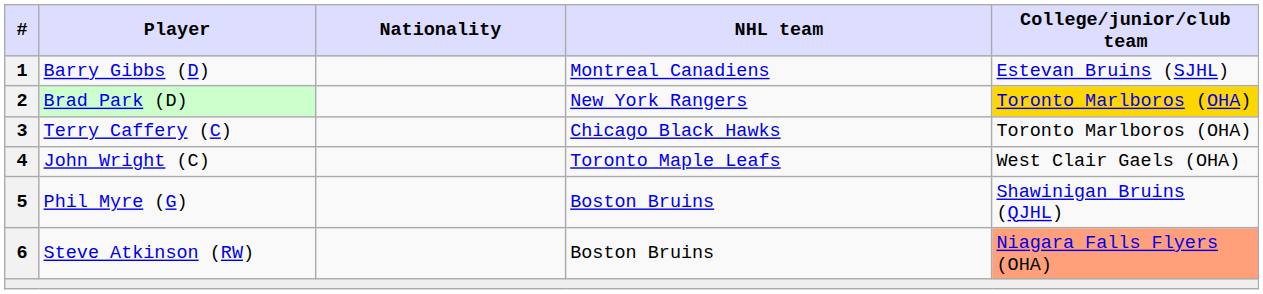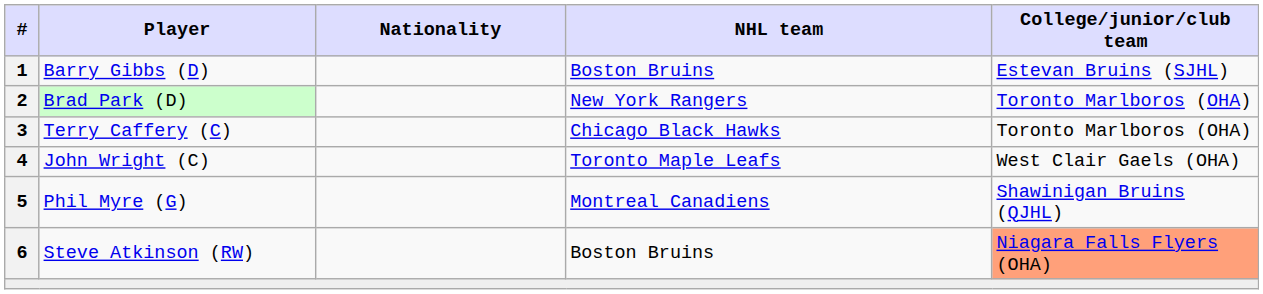Barry Gibbs (D) | NHL team: Montreal Canadiens -> Boston Bruins
Brad Park (D) | College/junior/club team: gold background -> no background
Phil Myre (G) | NHL team: Boston Bruins -> Montreal Canadiens
